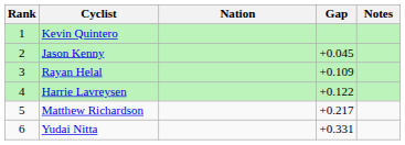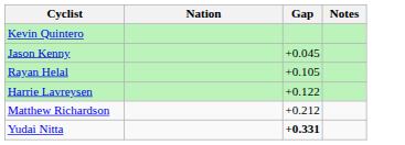- column: Rank | 1 | 2 | 3 | 4 | 5 | 6
Rayan Helal | Gap: +0.109 -> +0.105
Matthew Richardson | Gap: +0.217 -> +0.212
Yudai Nitta | Gap: normal -> bold
